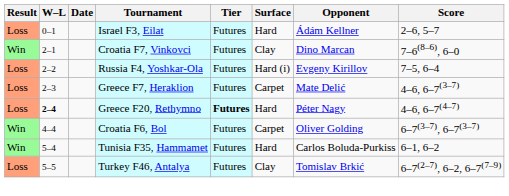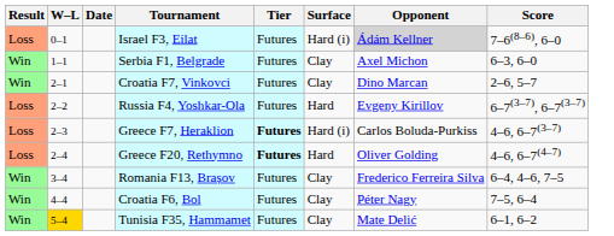Israel F3, Eilat | Surface: Hard -> Hard (i)
Israel F3, Eilat | Opponent: no background -> lightgrey background
Israel F3, Eilat | Score: 2–6, 5–7 -> 7–6(8–6), 6–0
+ row: Win | 1–1 | Serbia F1, Belgrade | Futures | Clay | Axel Michon | 6–3, 6–0
Croatia F7, Vinkovci | Score: 7–6(8–6), 6–0 -> 2–6, 5–7
Russia F4, Yoshkar-Ola | Surface: Hard (i) -> Hard
Russia F4, Yoshkar-Ola | Score: 7–5, 6–4 -> 6–7(3–7), 6–7(3–7)
Greece F7, Heraklion | Tier: normal -> bold
Greece F7, Heraklion | Surface: Carpet -> Hard (i)
Greece F7, Heraklion | Opponent: Mate Delić -> Carlos Boluda-Purkiss
Greece F20, Rethymno | W–L: bold -> normal
Greece F20, Rethymno | Opponent: Péter Nagy -> Oliver Golding
+ row: Win | 3–4 | Romania F13, Brașov | Futures | Clay | Frederico Ferreira Silva | 6–4, 4–6, 7–5
Croatia F6, Bol | Surface: Carpet -> Clay
Croatia F6, Bol | Opponent: Oliver Golding -> Péter Nagy
Croatia F6, Bol | Score: 6–7(3–7), 6–7(3–7) -> 7–5, 6–4
Tunisia F35, Hammamet | W–L: no background -> gold background
Tunisia F35, Hammamet | Surface: Hard -> Clay
Tunisia F35, Hammamet | Opponent: Carlos Boluda-Purkiss -> Mate Delić
- row: Loss | 5–5 | Turkey F46, Antalya | Futures | Clay | Tomislav Brkić | 6–7(2–7), 6–2, 6–7(7–9)
